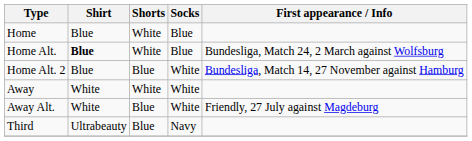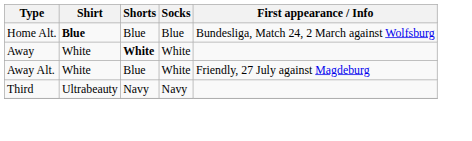- row: Home | Blue | White | Blue
Home Alt. | Shorts: White -> Blue
- row: Home Alt. 2 | Blue | Blue | White | Bundesliga, Match 14, 27 November against Hamburg
Away | Shorts: normal -> bold
Third | Shorts: Blue -> Navy
